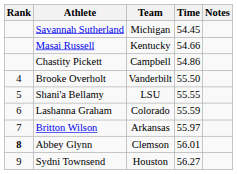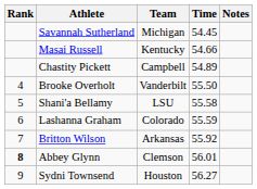Chastity Pickett | Time: 54.86 -> 54.89
Shani'a Bellamy | Time: 55.55 -> 55.58
Britton Wilson | Time: 55.97 -> 55.92
